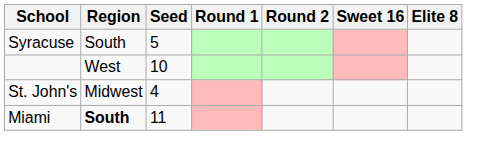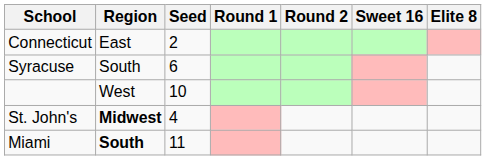+ row: Connecticut | East | 2
Syracuse | Seed: 5 -> 6
St. John's | Region: normal -> bold
